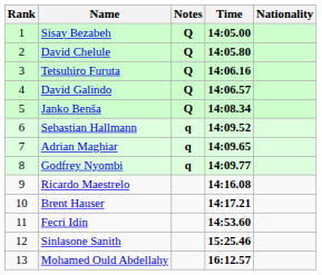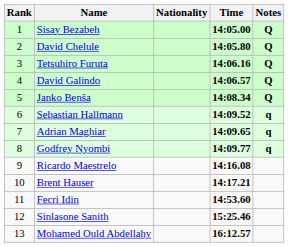columns swapped: Nationality <-> Notes
